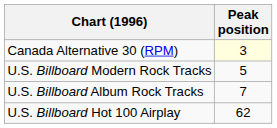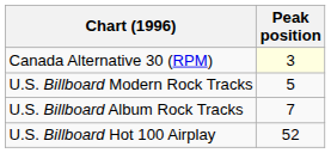U.S. Billboard Hot 100 Airplay | Peak position: 62 -> 52
